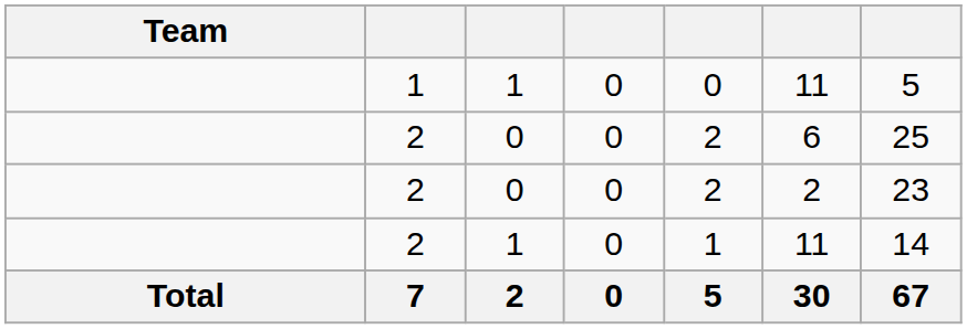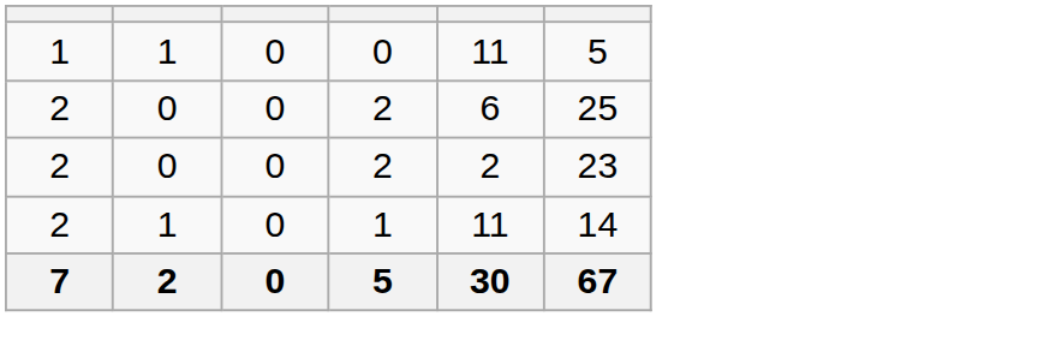- column: Team | Total
